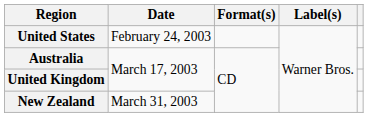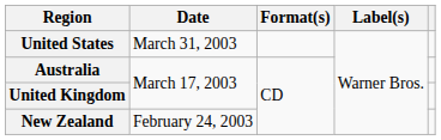United States | Date: February 24, 2003 -> March 31, 2003
New Zealand | Date: March 31, 2003 -> February 24, 2003
